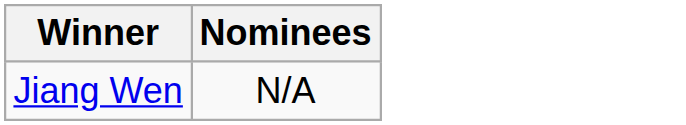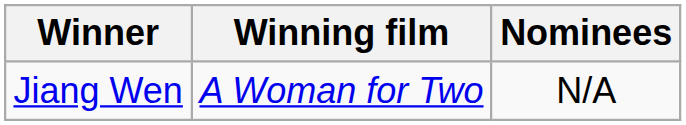+ column: Winning film | A Woman for Two
